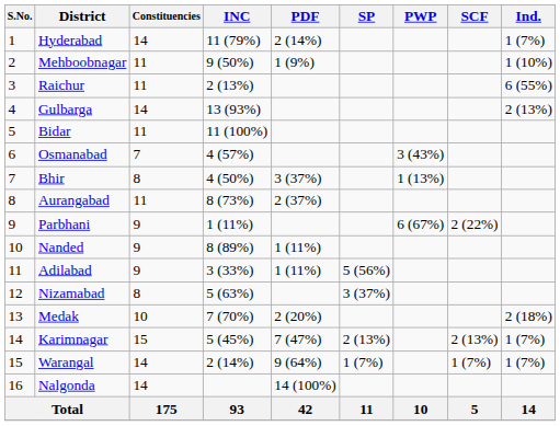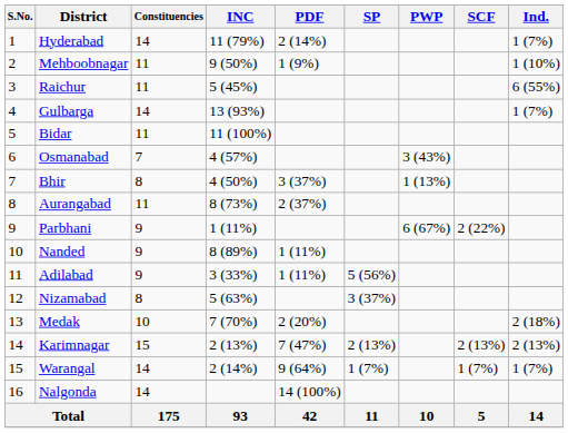Raichur | INC: 2 (13%) -> 5 (45%)
Gulbarga | Ind.: 2 (13%) -> 1 (7%)
Karimnagar | INC: 5 (45%) -> 2 (13%)
Karimnagar | Ind.: 1 (7%) -> 2 (13%)
